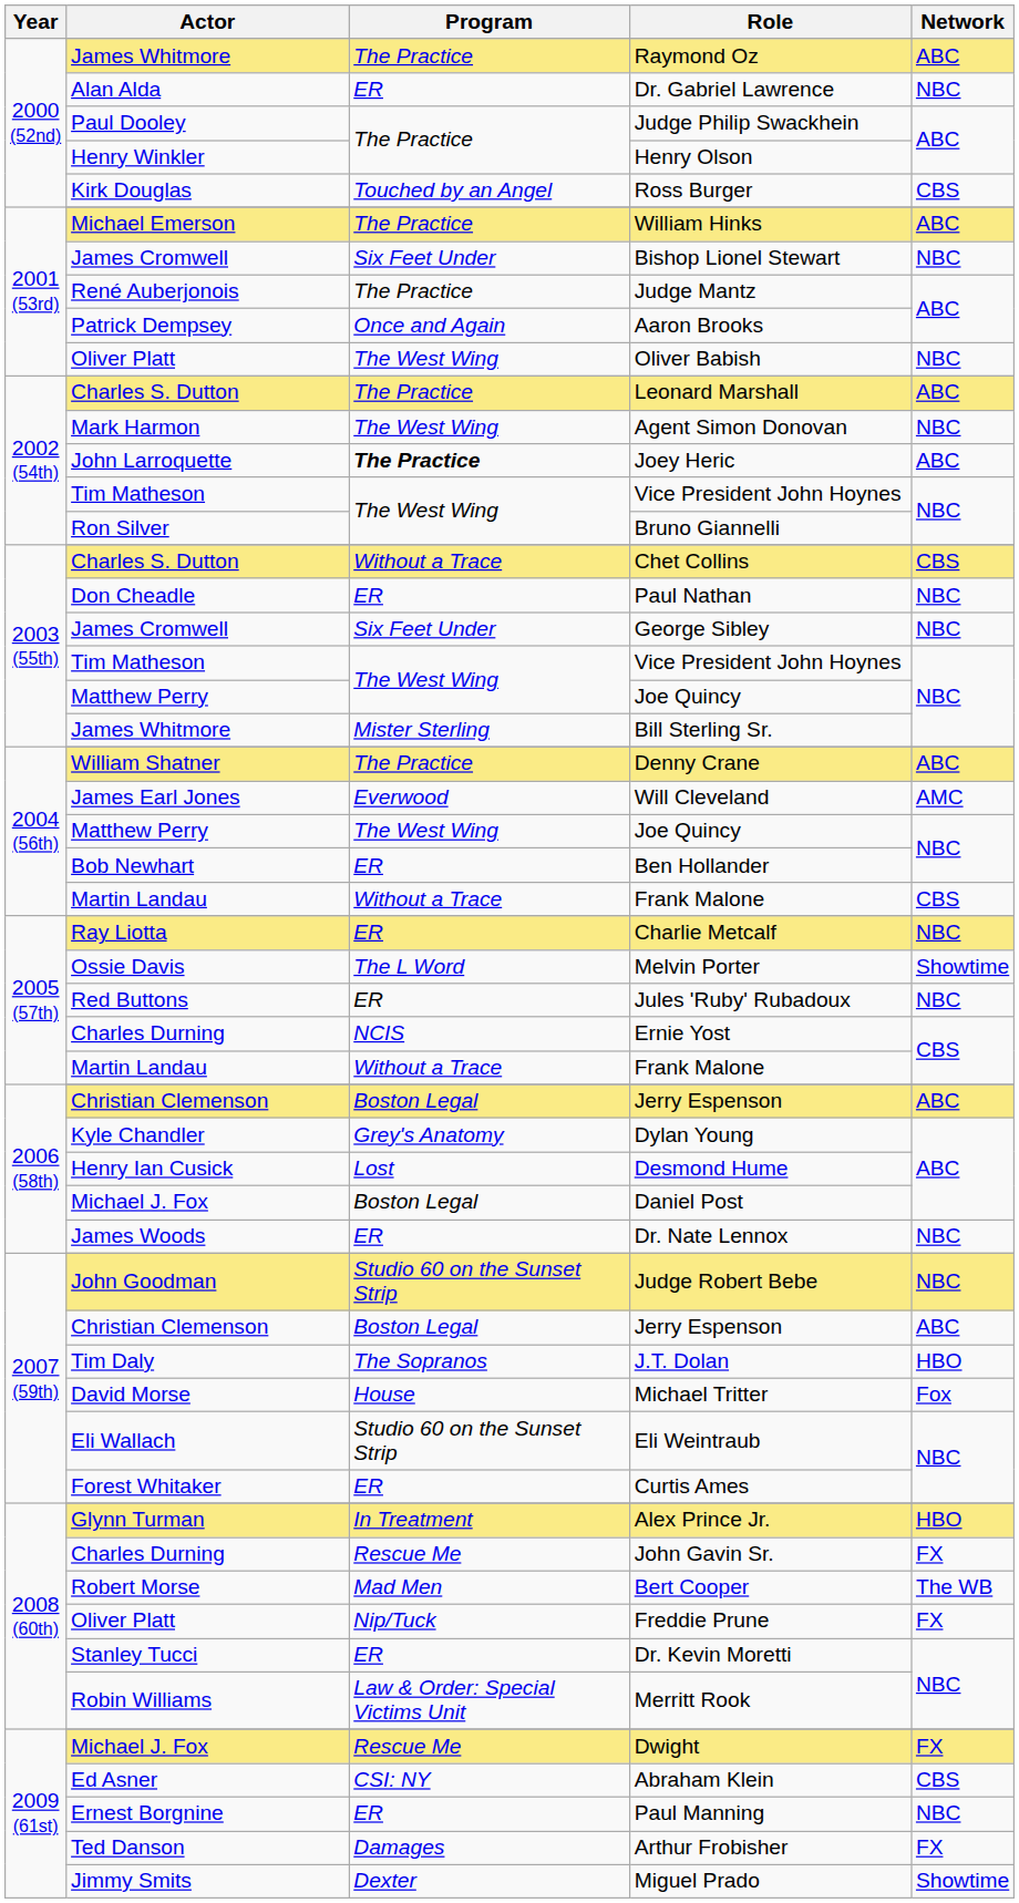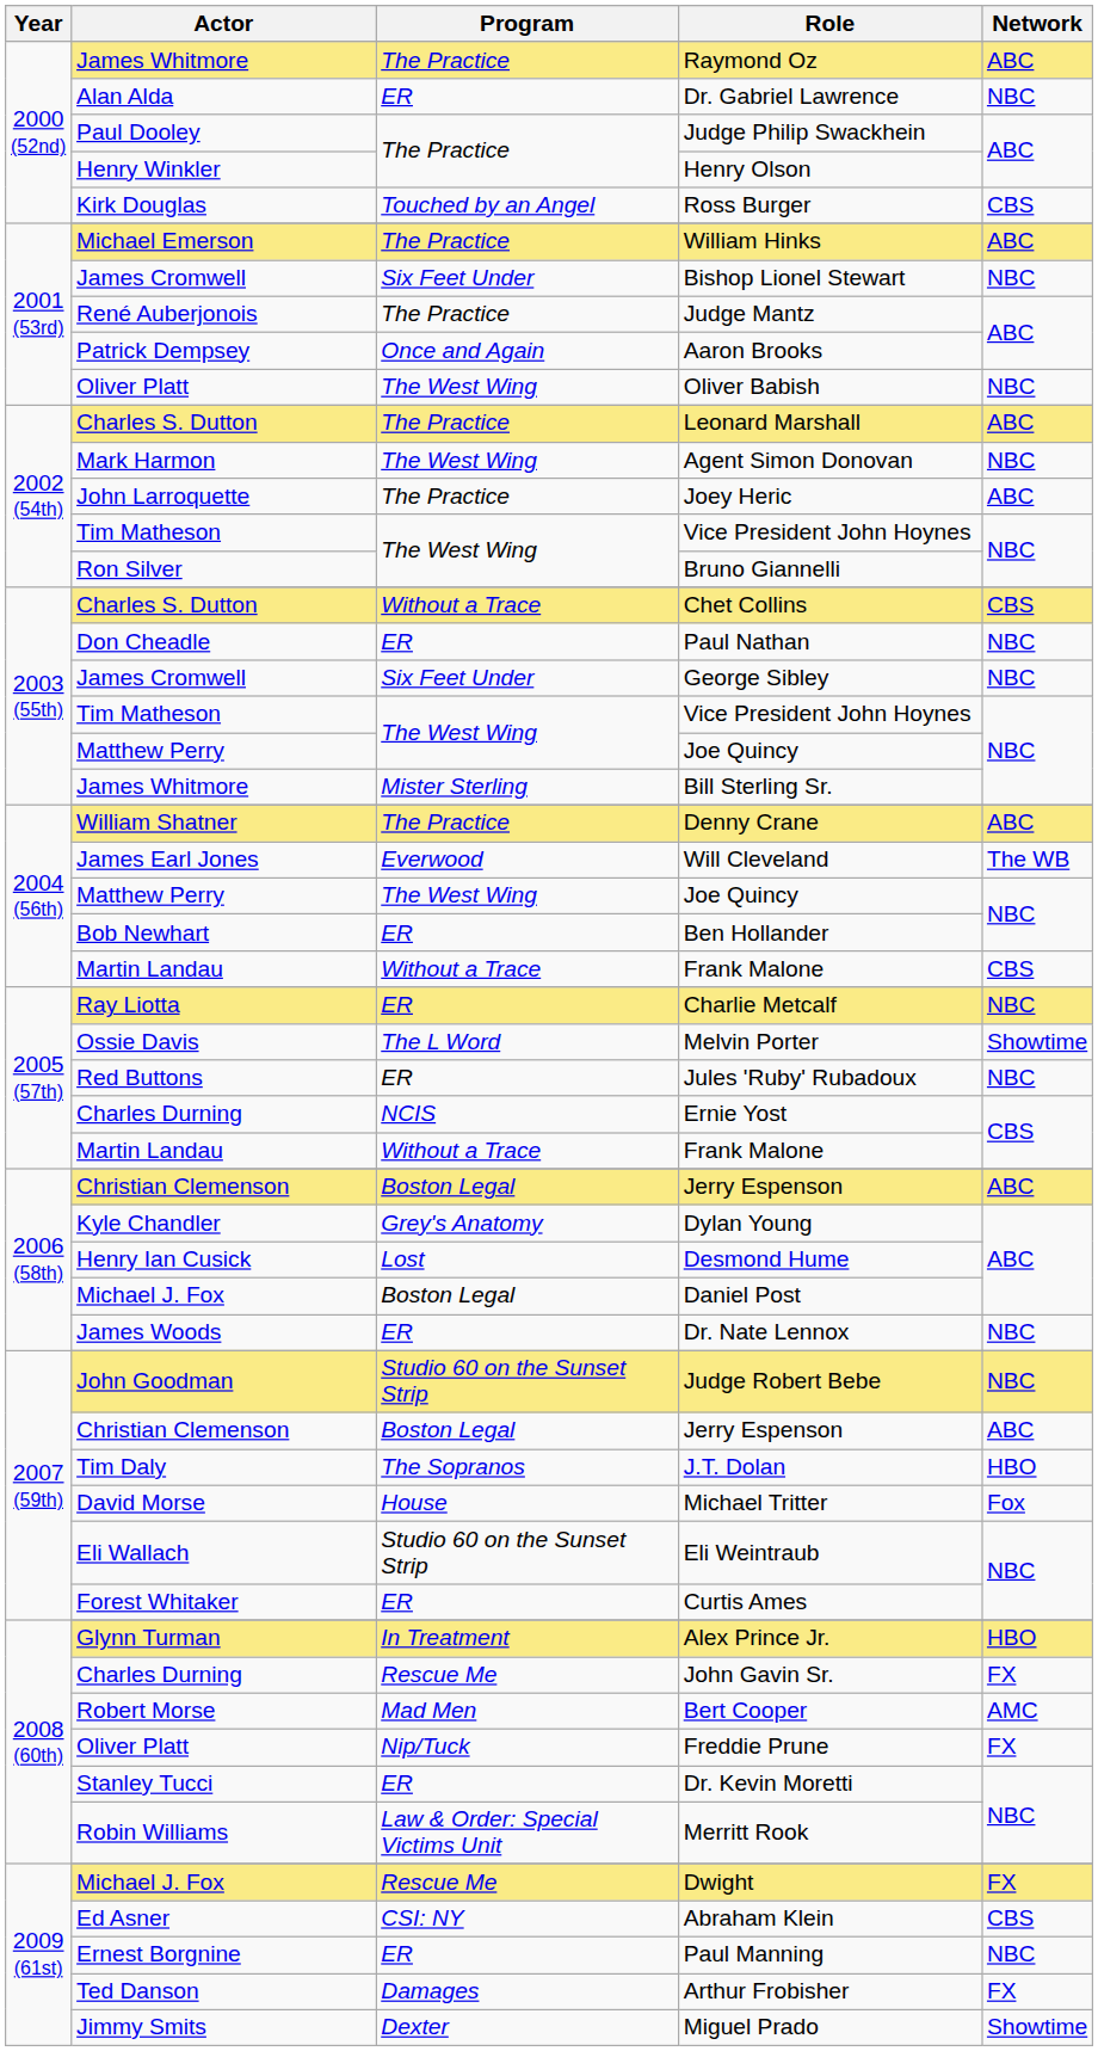Joey Heric | Program: bold -> normal
Will Cleveland | Network: AMC -> The WB
Bert Cooper | Network: The WB -> AMC
